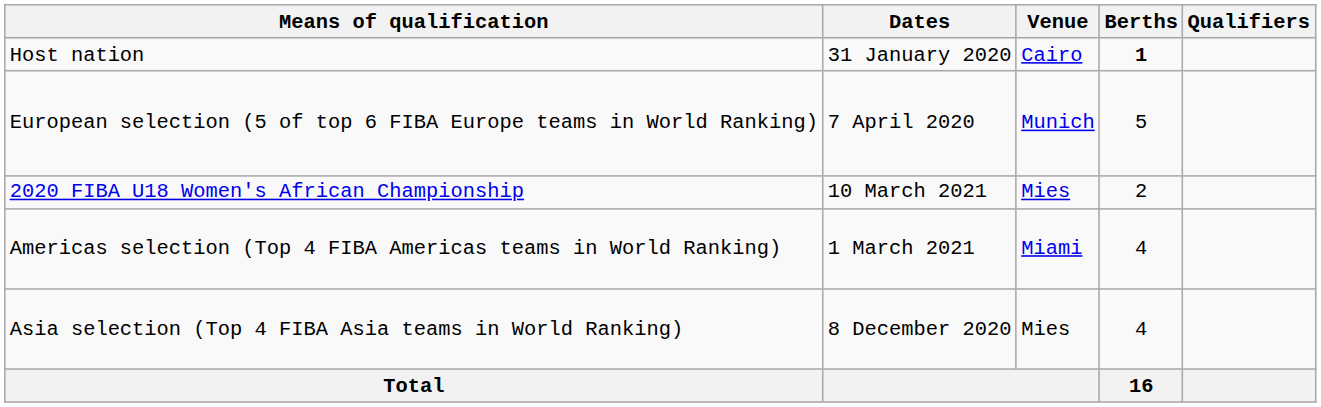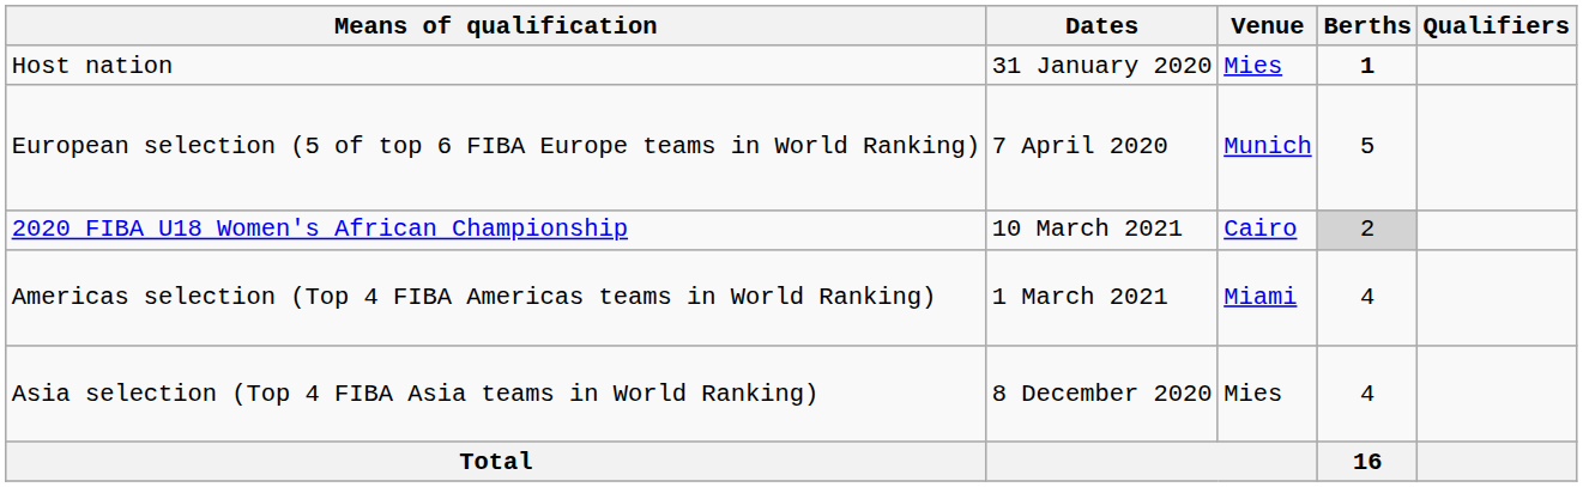Host nation | Venue: Cairo -> Mies
2020 FIBA U18 Women's African Championship | Venue: Mies -> Cairo
2020 FIBA U18 Women's African Championship | Berths: no background -> lightgrey background
